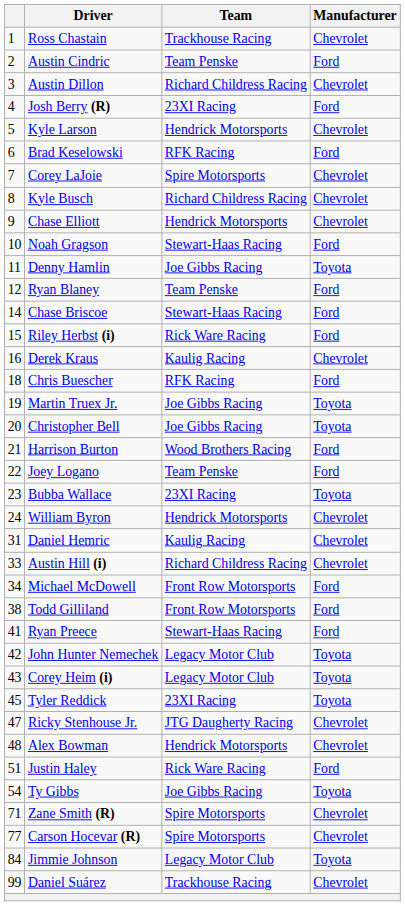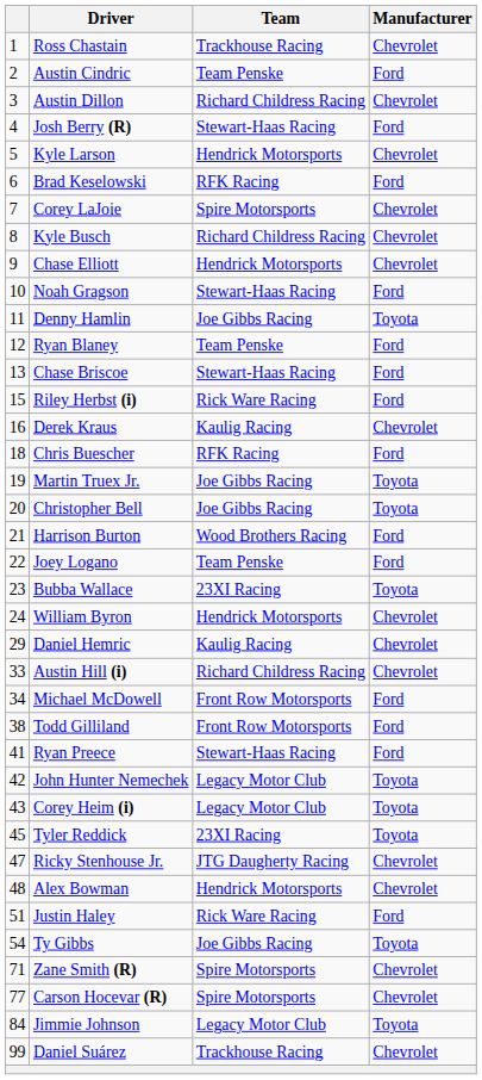Josh Berry (R) | Team: 23XI Racing -> Stewart-Haas Racing
Chase Briscoe | column 1: 14 -> 13
Daniel Hemric | column 1: 31 -> 29
